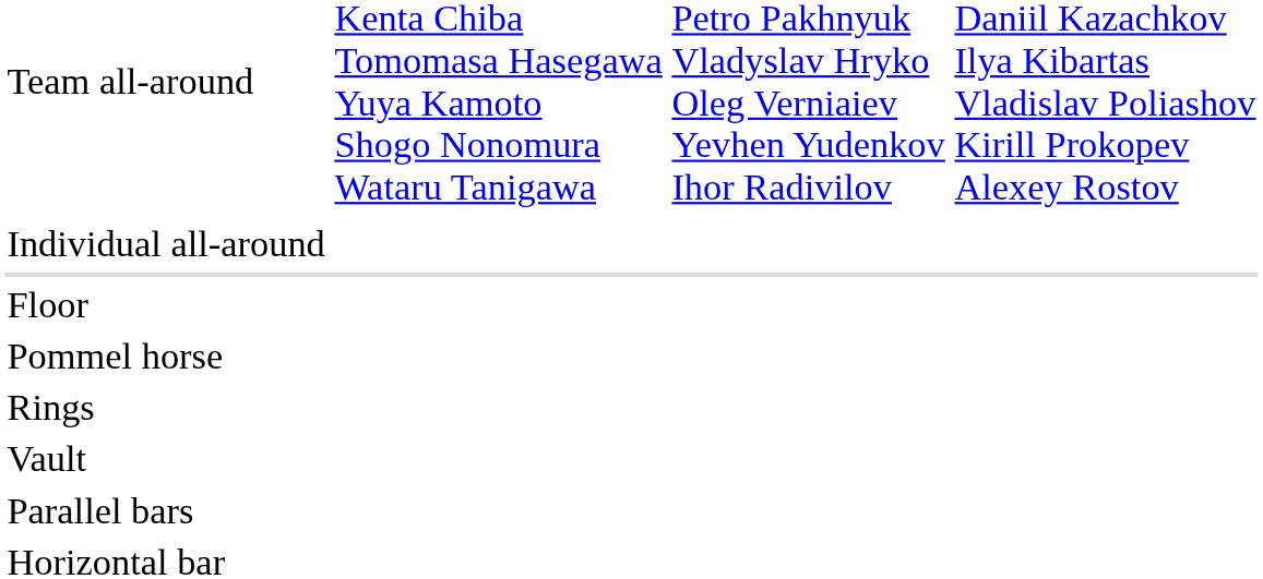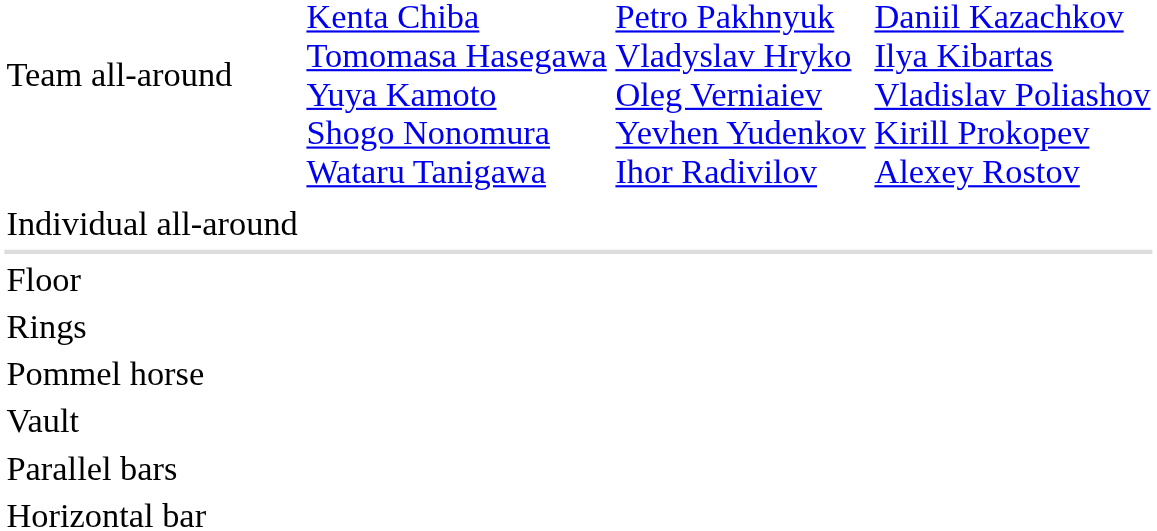rows swapped: Pommel horse <-> Rings
